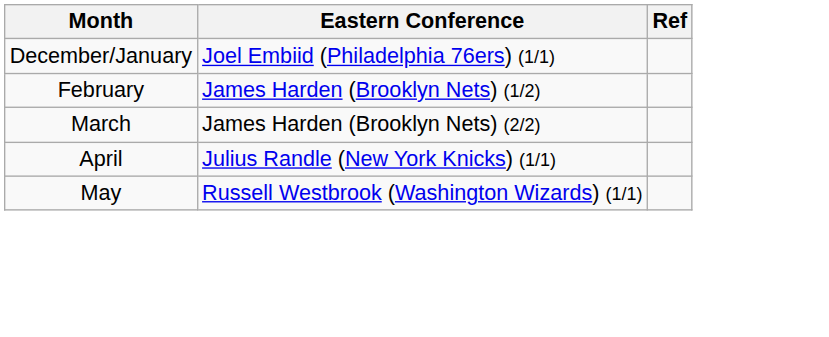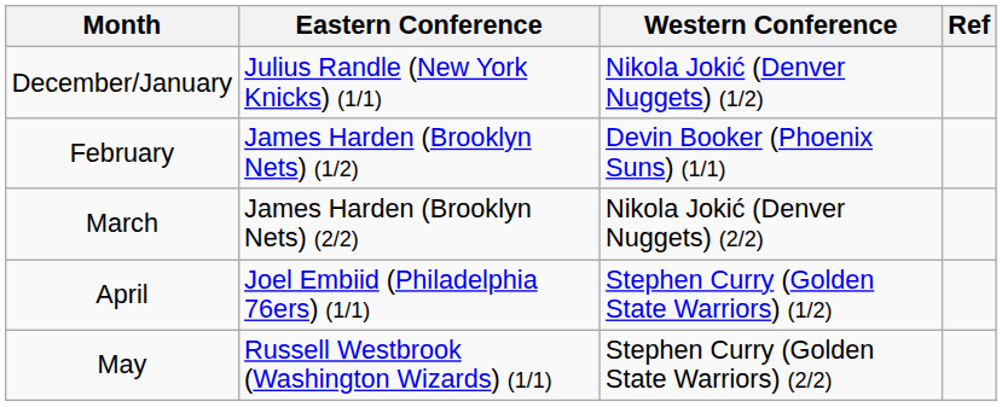+ column: Western Conference | Nikola Jokić (Denver Nuggets) (1/2) | Devin Booker (Phoenix Suns) (1/1) | Nikola Jokić (Denver Nuggets) (2/2) | Stephen Curry (Golden State Warriors) (1/2) | Stephen Curry (Golden State Warriors) (2/2)
December/January | Eastern Conference: Joel Embiid (Philadelphia 76ers) (1/1) -> Julius Randle (New York Knicks) (1/1)
April | Eastern Conference: Julius Randle (New York Knicks) (1/1) -> Joel Embiid (Philadelphia 76ers) (1/1)
